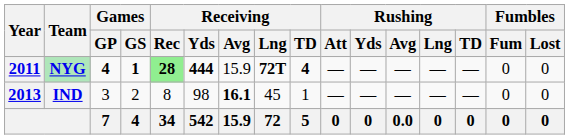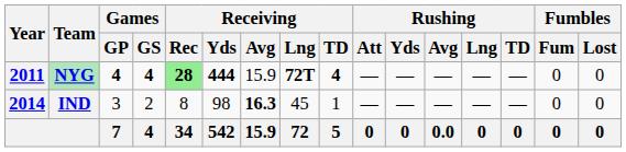NYG | Games / GS: 1 -> 4
IND | Year: 2013 -> 2014
IND | Receiving / Avg: 16.1 -> 16.3
